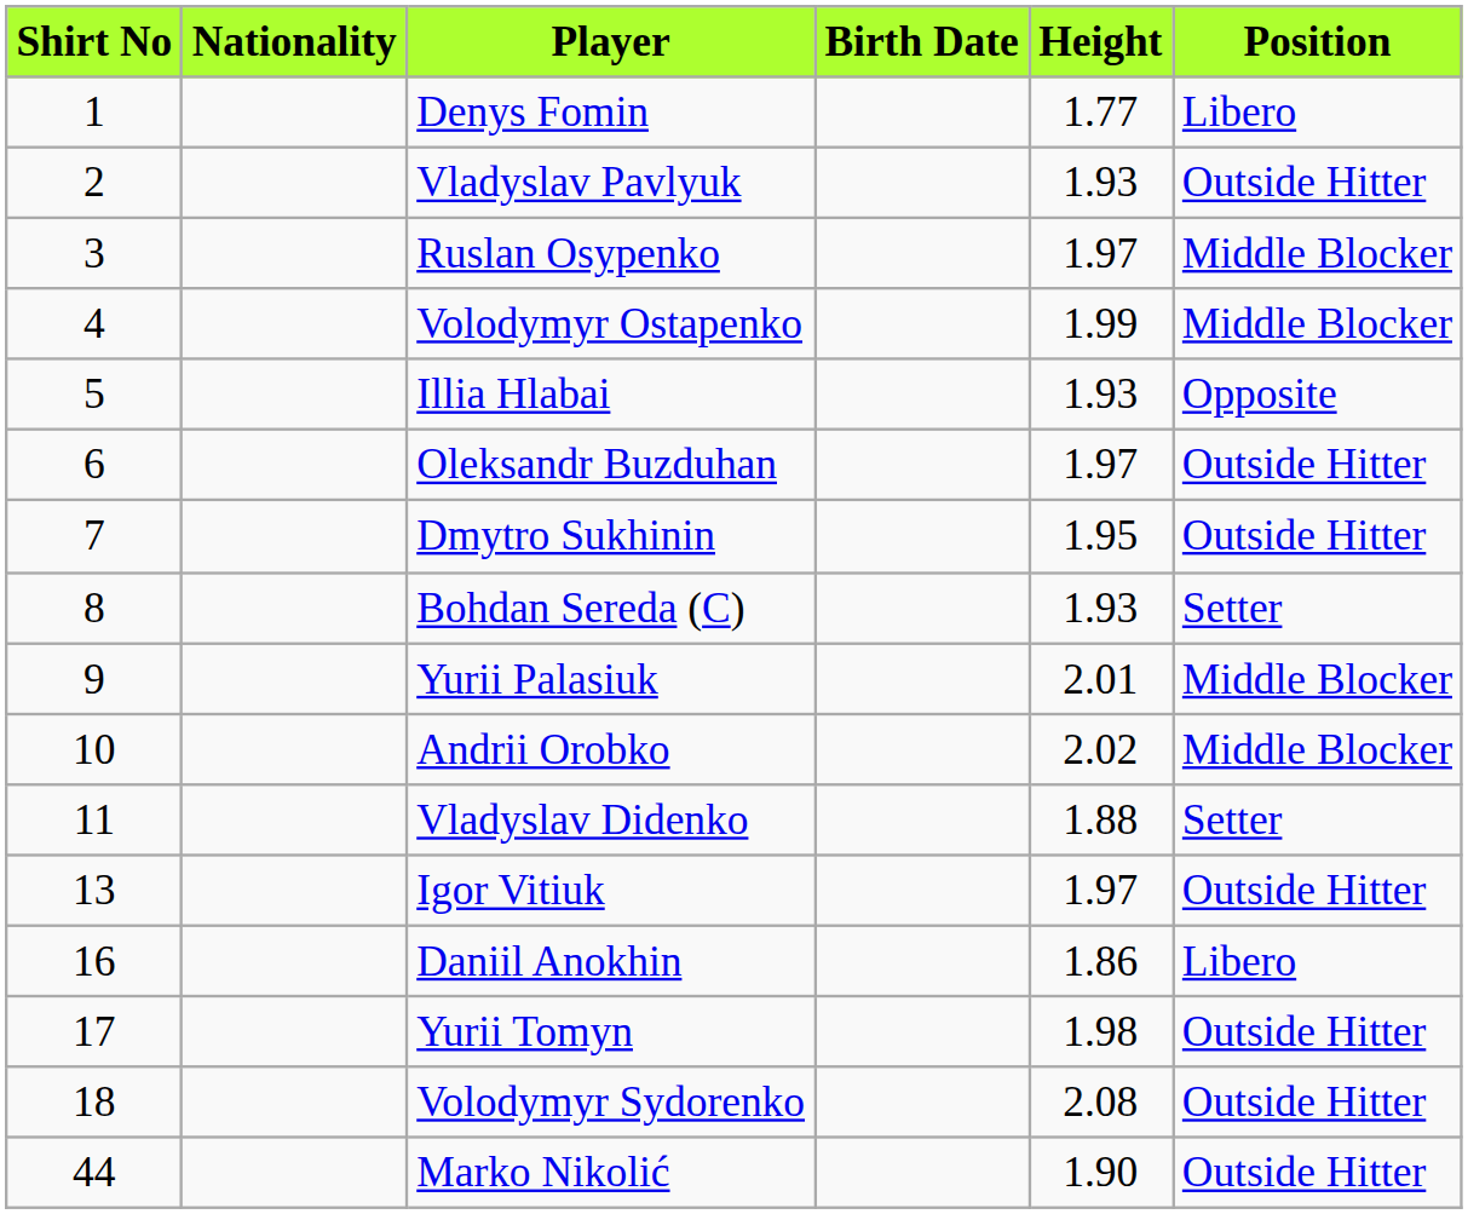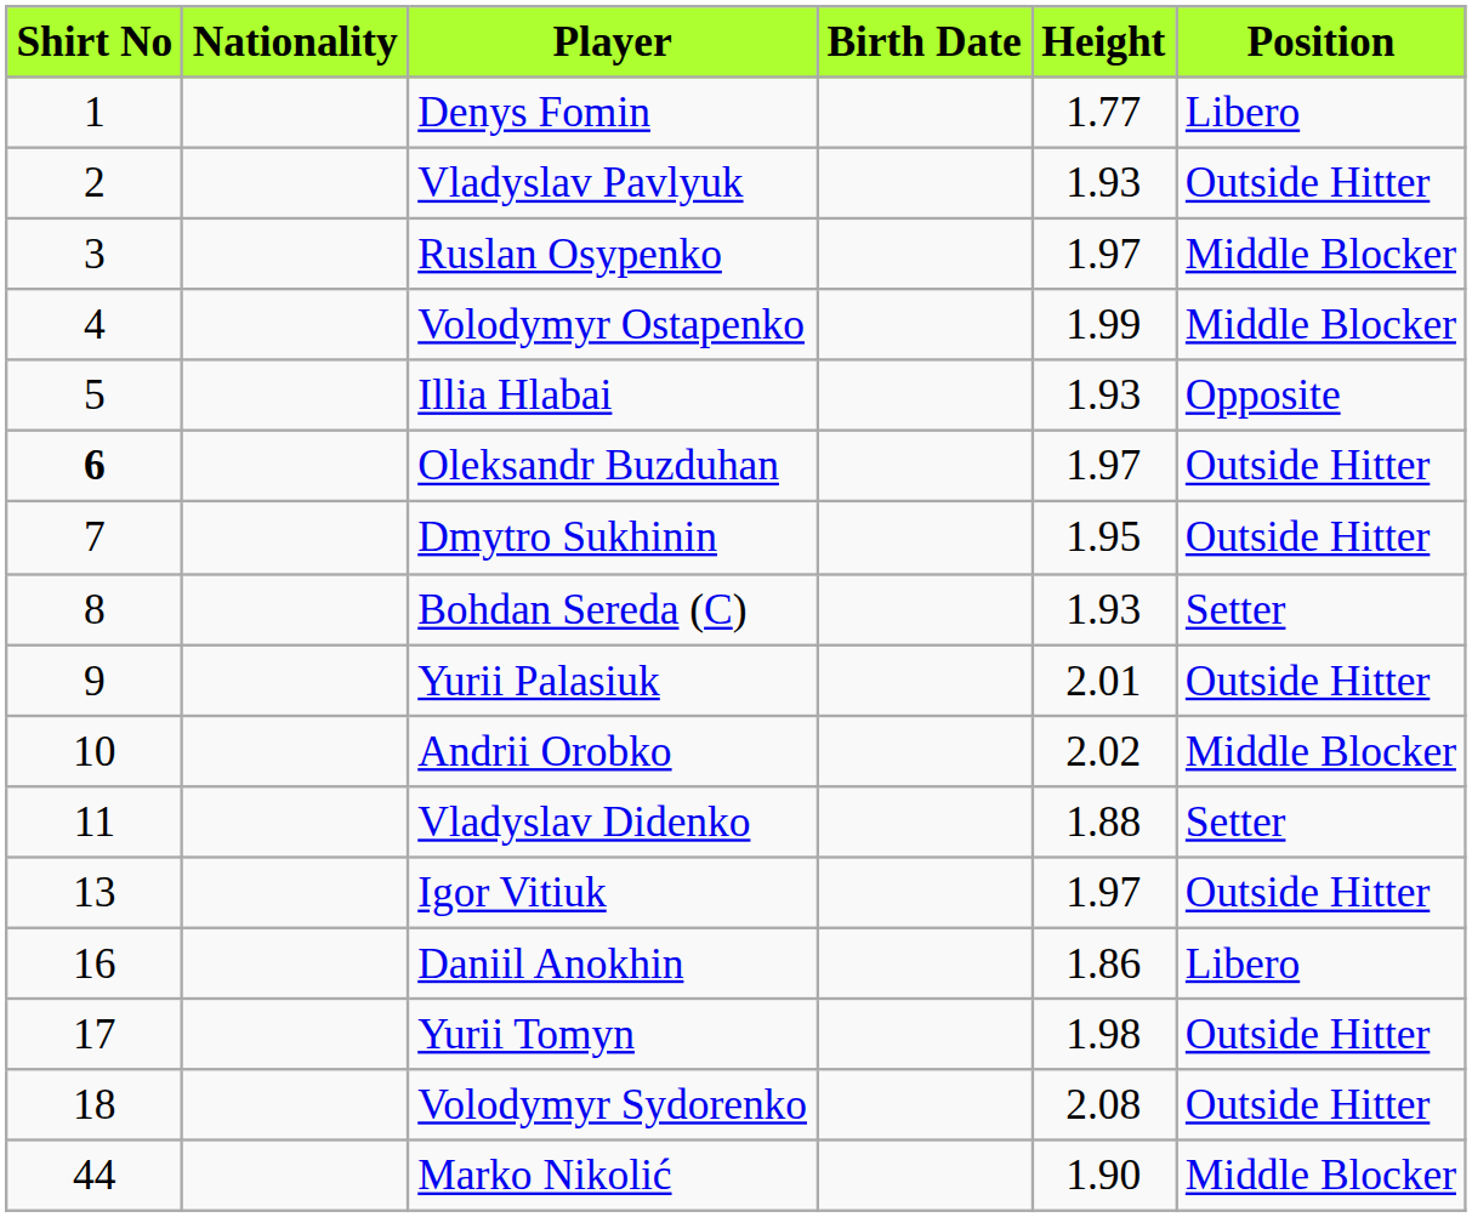Oleksandr Buzduhan | Shirt No: normal -> bold
Yurii Palasiuk | Position: Middle Blocker -> Οutside Hitter
Marko Nikolić | Position: Οutside Hitter -> Middle Blocker
